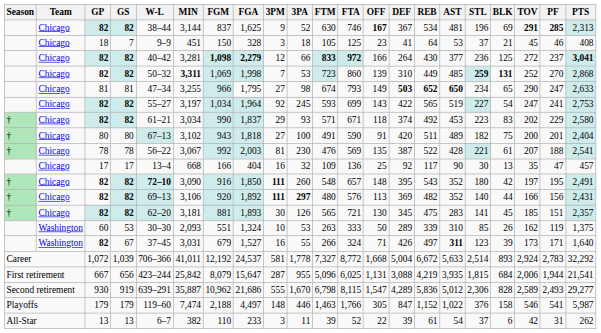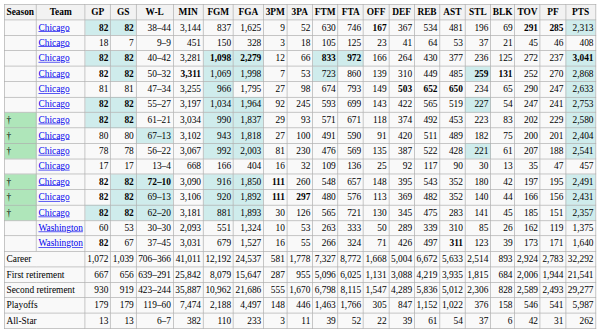656 | W-L: 423–244 -> 639–291
919 | W-L: 639–291 -> 423–244
